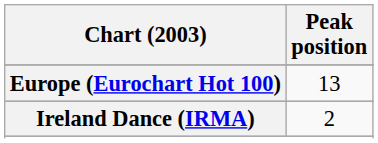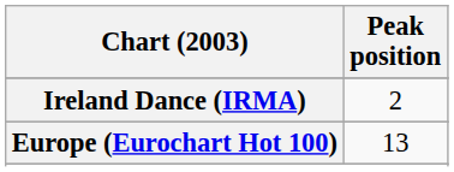rows swapped: Europe (Eurochart Hot 100) <-> Ireland Dance (IRMA)
